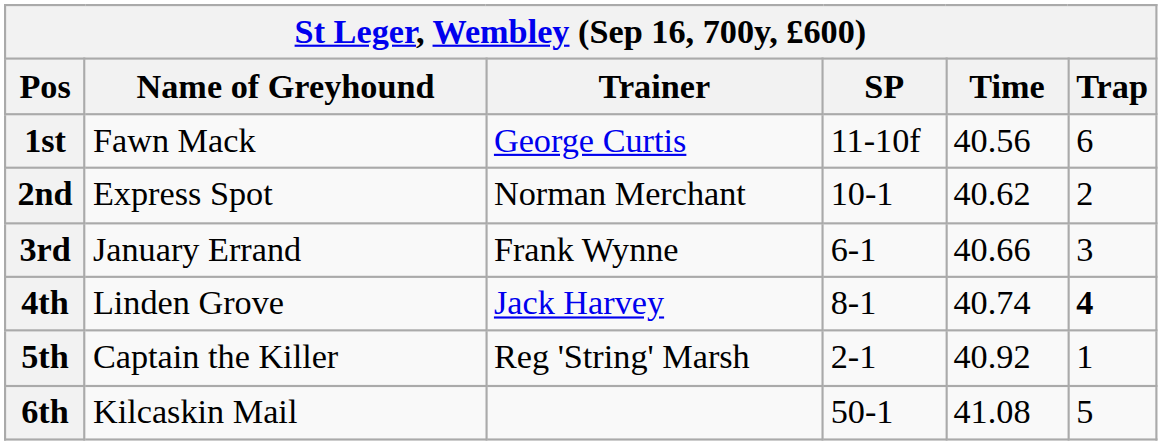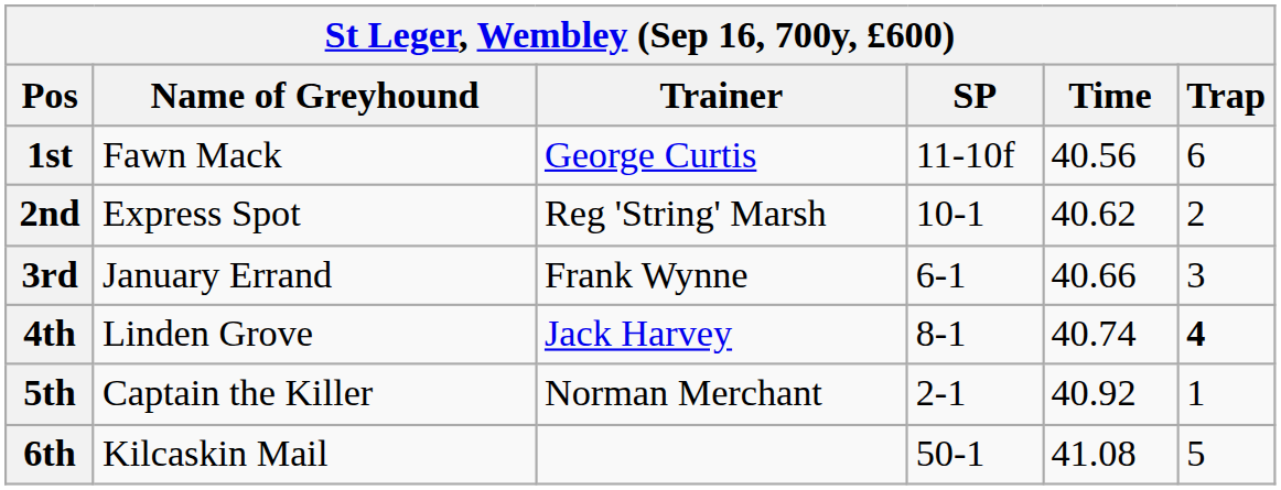2nd | Trainer: Norman Merchant -> Reg 'String' Marsh
5th | Trainer: Reg 'String' Marsh -> Norman Merchant
